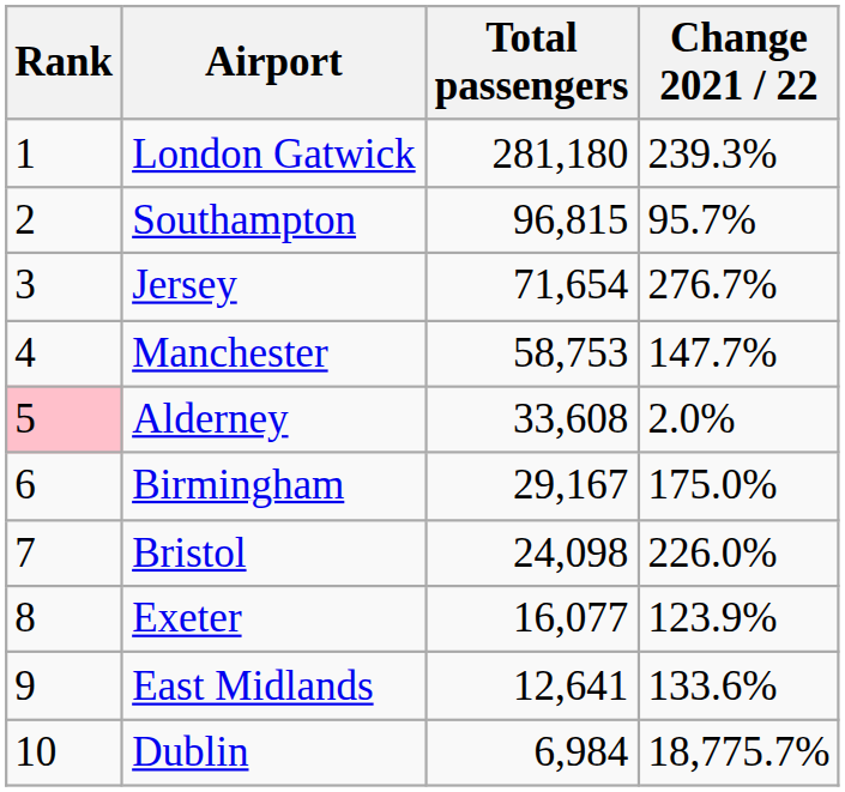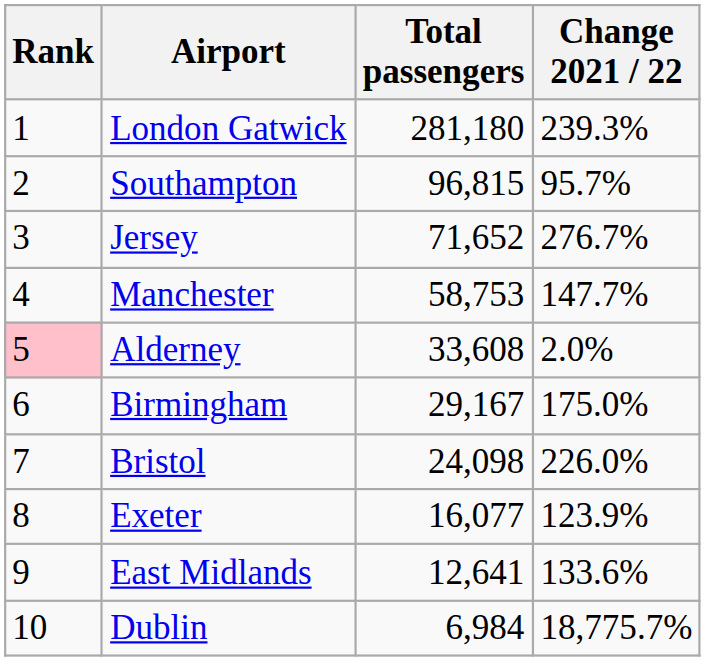Jersey | Total passengers: 71,654 -> 71,652
